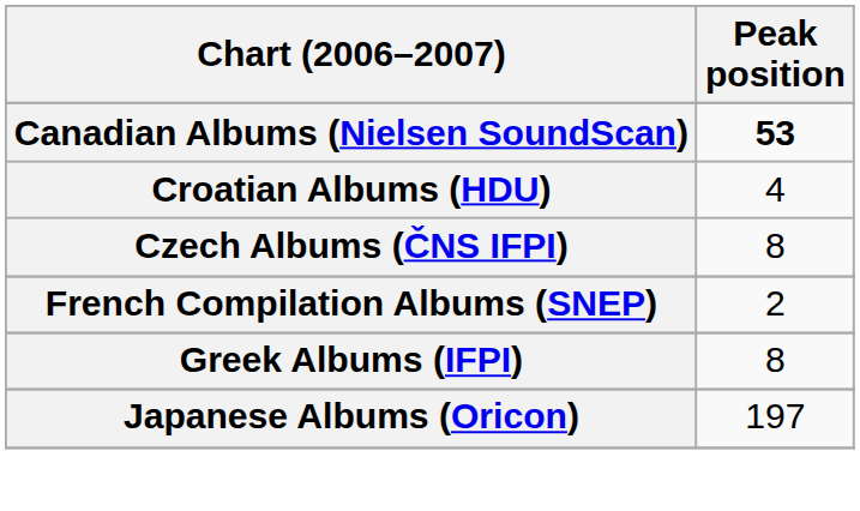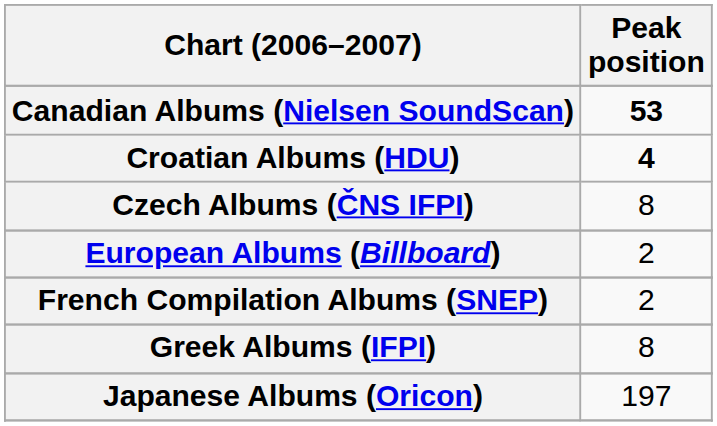Croatian Albums (HDU) | Peak position: normal -> bold
+ row: European Albums (Billboard) | 2
